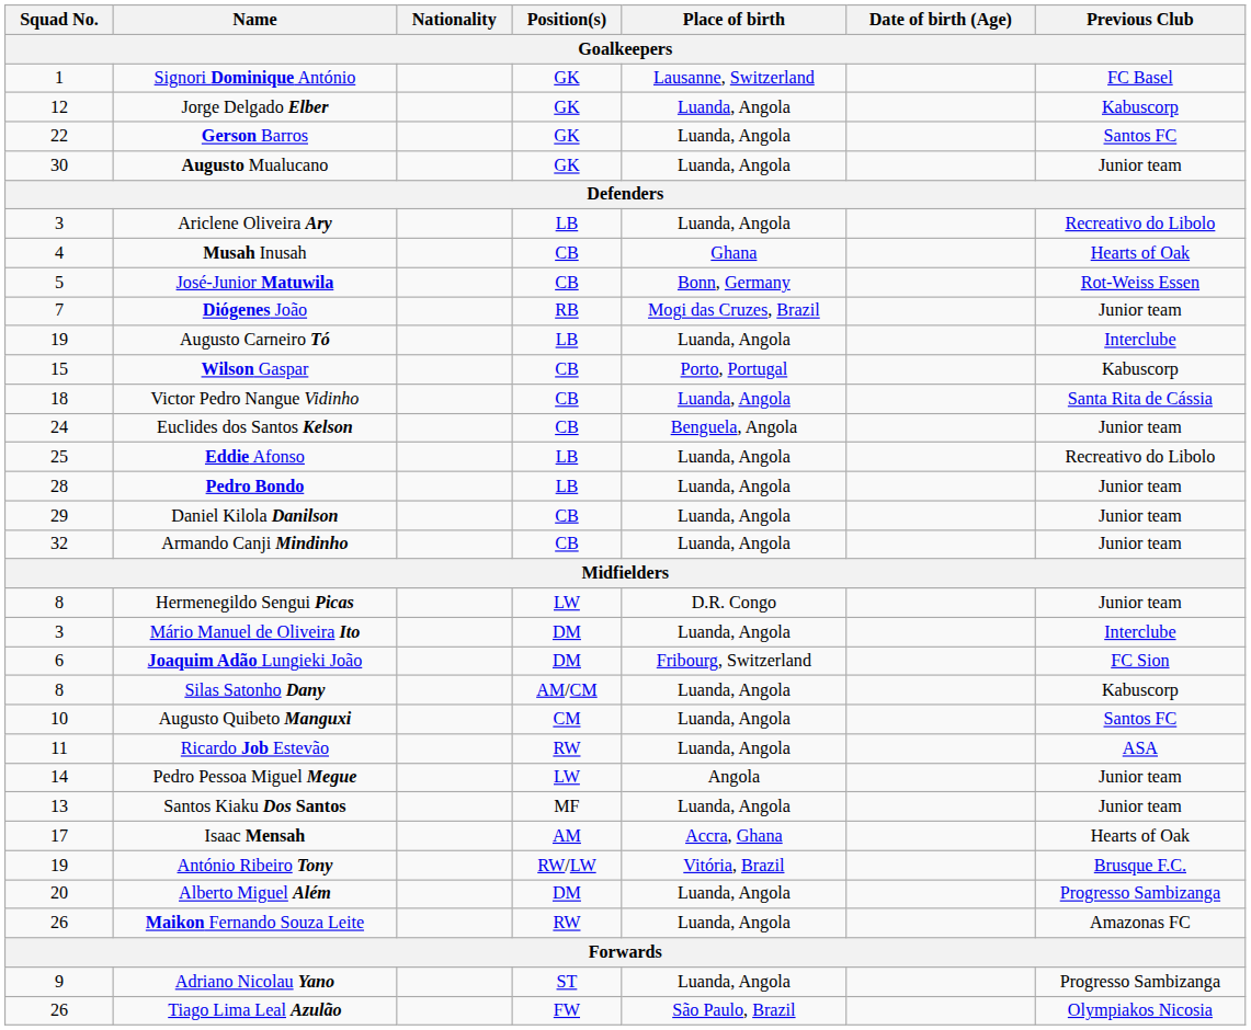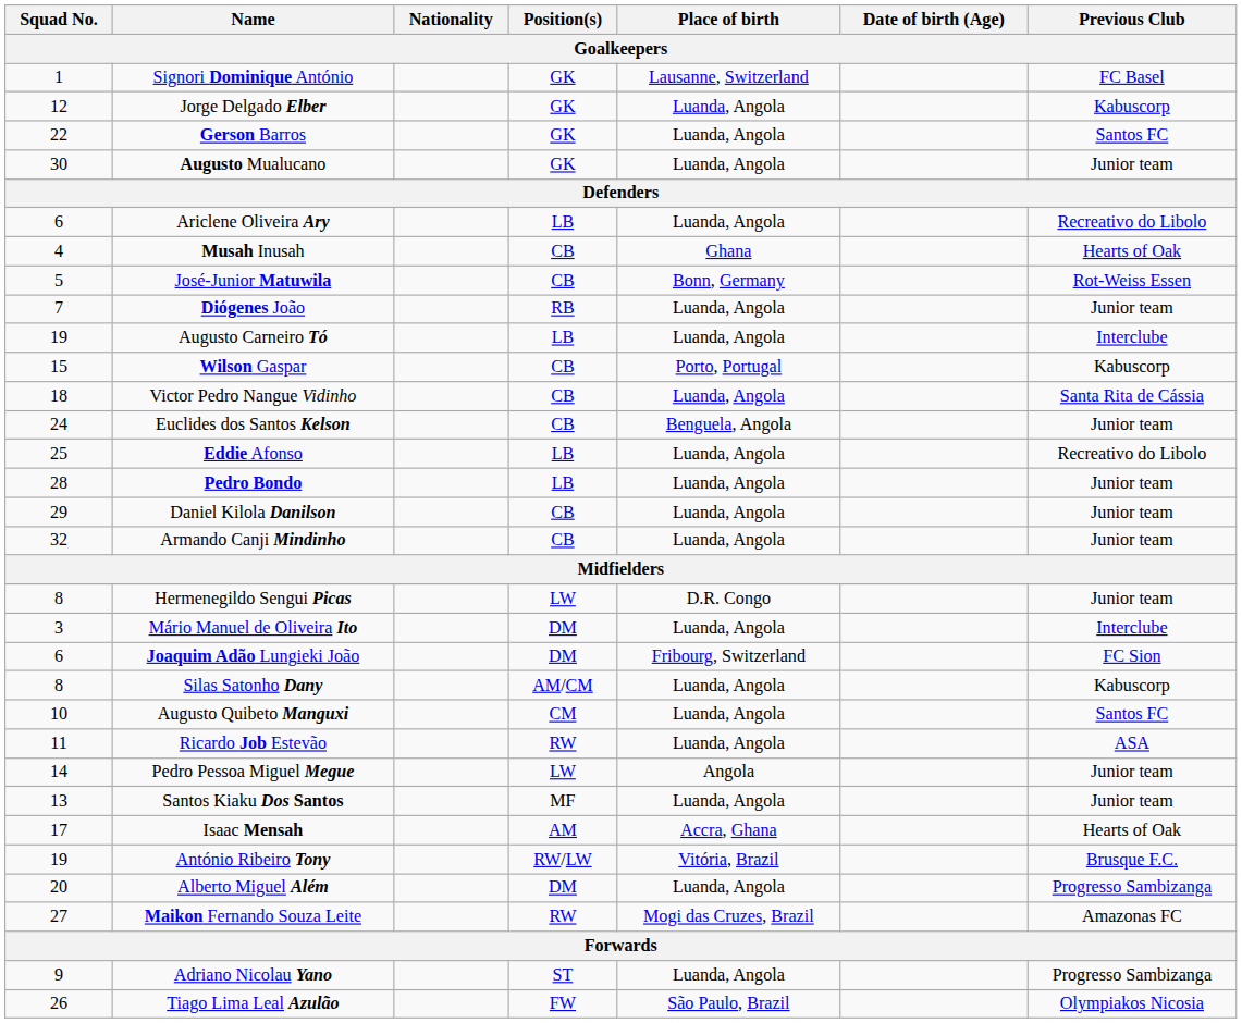Ariclene Oliveira Ary | Squad No.: 3 -> 6
Diógenes João | Place of birth: Mogi das Cruzes, Brazil -> Luanda, Angola
Maikon Fernando Souza Leite | Squad No.: 26 -> 27
Maikon Fernando Souza Leite | Place of birth: Luanda, Angola -> Mogi das Cruzes, Brazil
